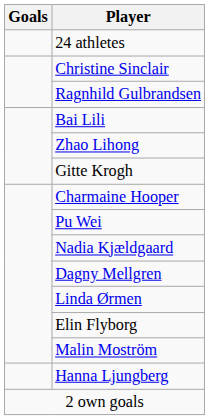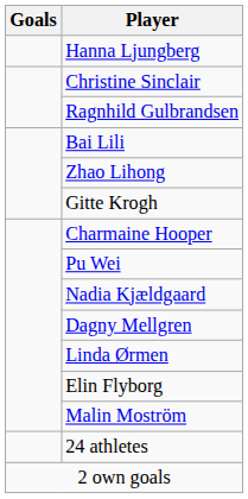rows swapped: Hanna Ljungberg <-> 24 athletes
